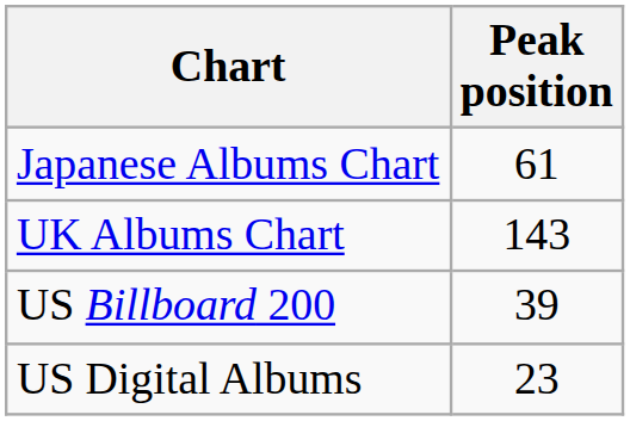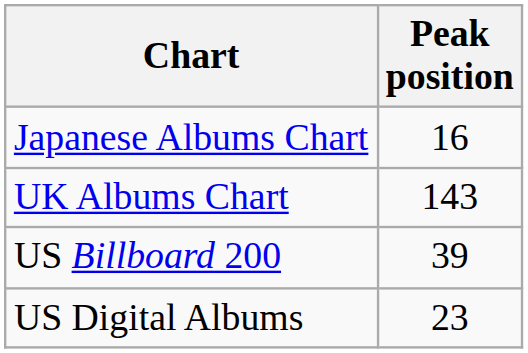Japanese Albums Chart | Peak position: 61 -> 16
